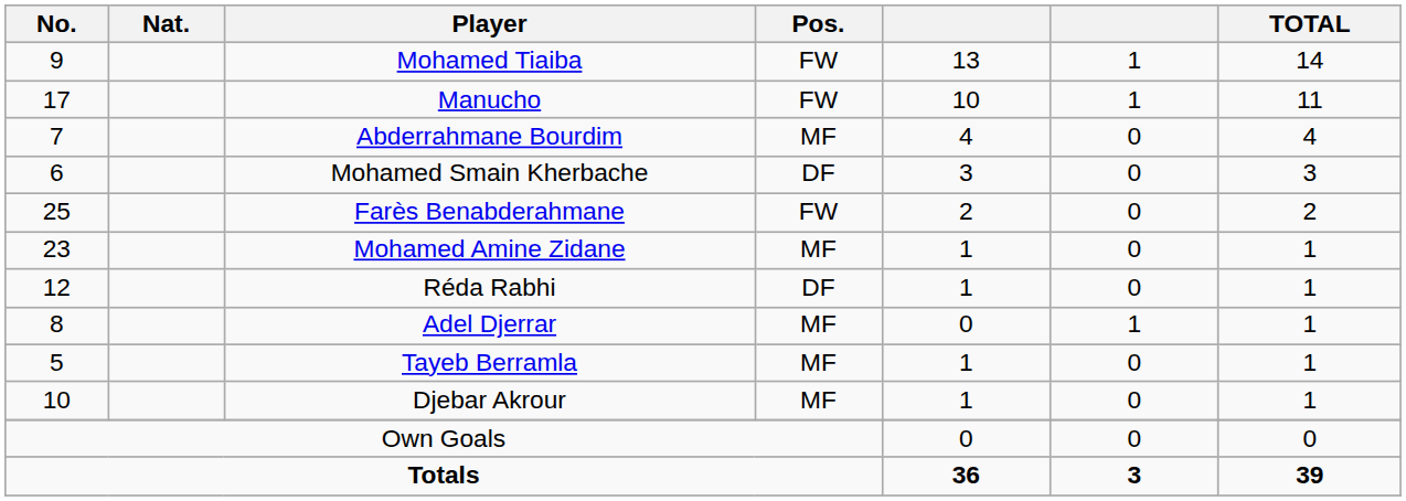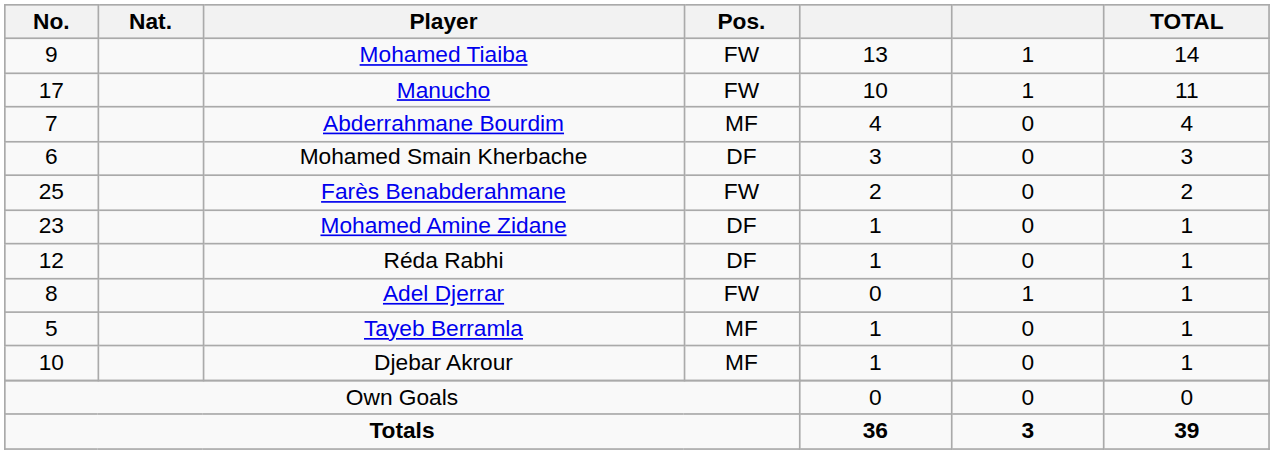Mohamed Amine Zidane | Pos.: MF -> DF
Adel Djerrar | Pos.: MF -> FW
